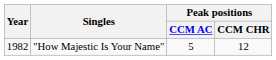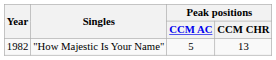"How Majestic Is Your Name" | Peak positions / CCM CHR: 12 -> 13
